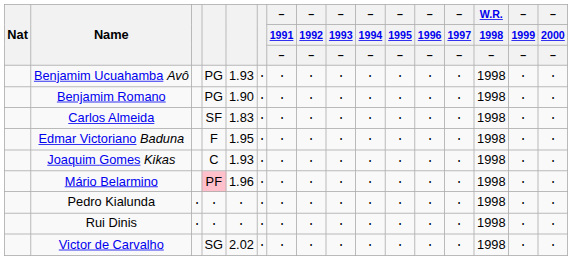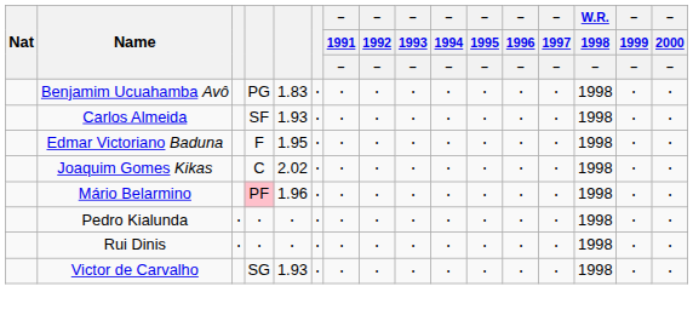Benjamim Ucuahamba Avô | column 5: 1.93 -> 1.83
- row: Benjamim Romano | PG | 1.90 | ⋅ | ⋅ | ⋅ | ⋅ | ⋅ | ⋅ | ⋅ | ⋅ | 1998 | ⋅ | ⋅
Carlos Almeida | column 5: 1.83 -> 1.93
Joaquim Gomes Kikas | column 5: 1.93 -> 2.02
Victor de Carvalho | column 5: 2.02 -> 1.93
